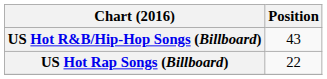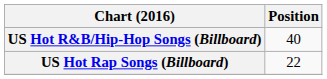US Hot R&B/Hip-Hop Songs (Billboard) | Position: 43 -> 40
